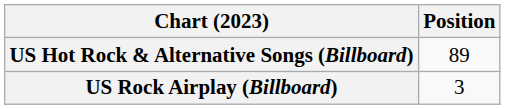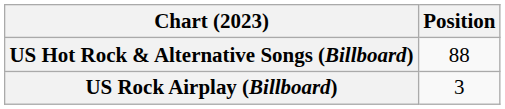US Hot Rock & Alternative Songs (Billboard) | Position: 89 -> 88
